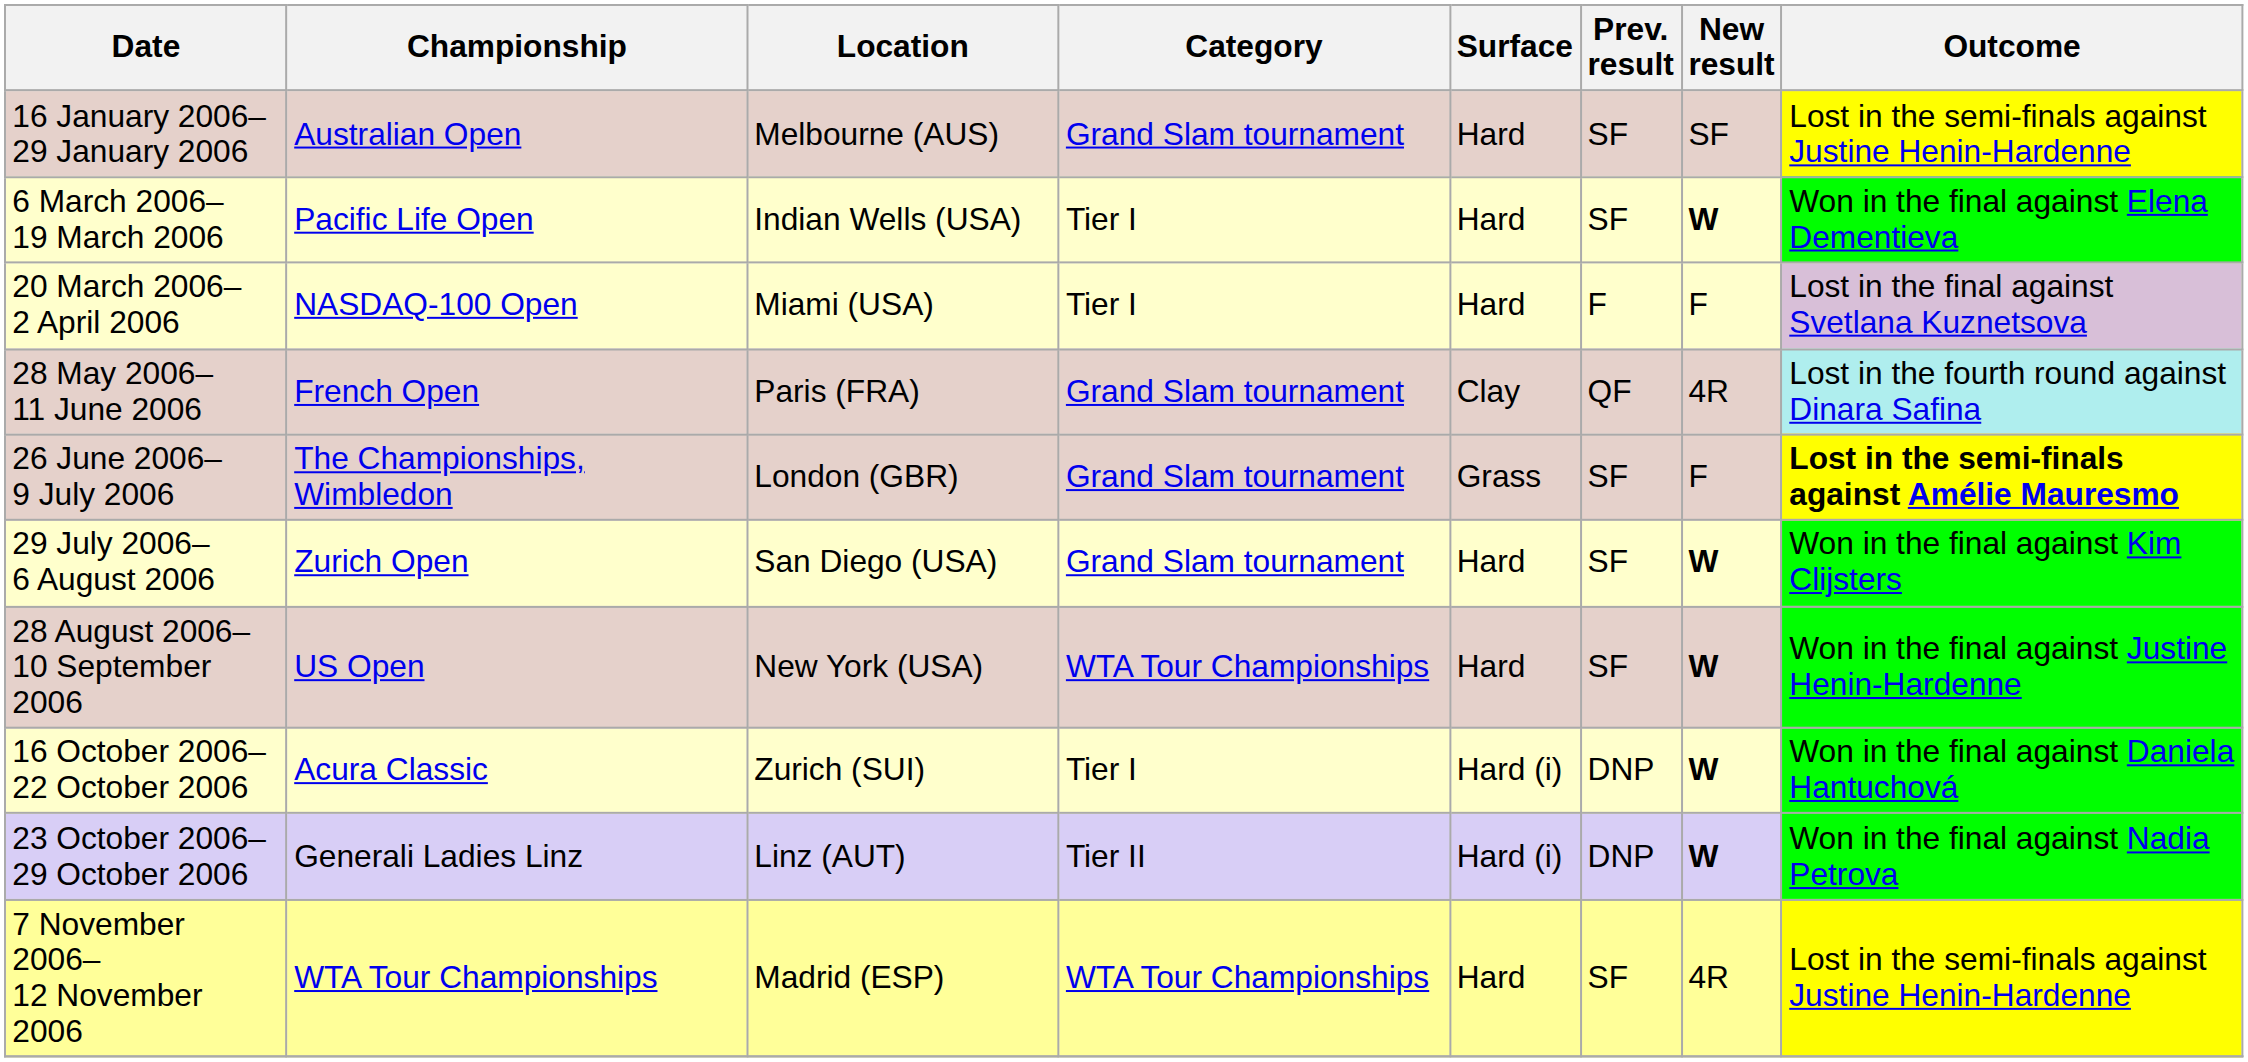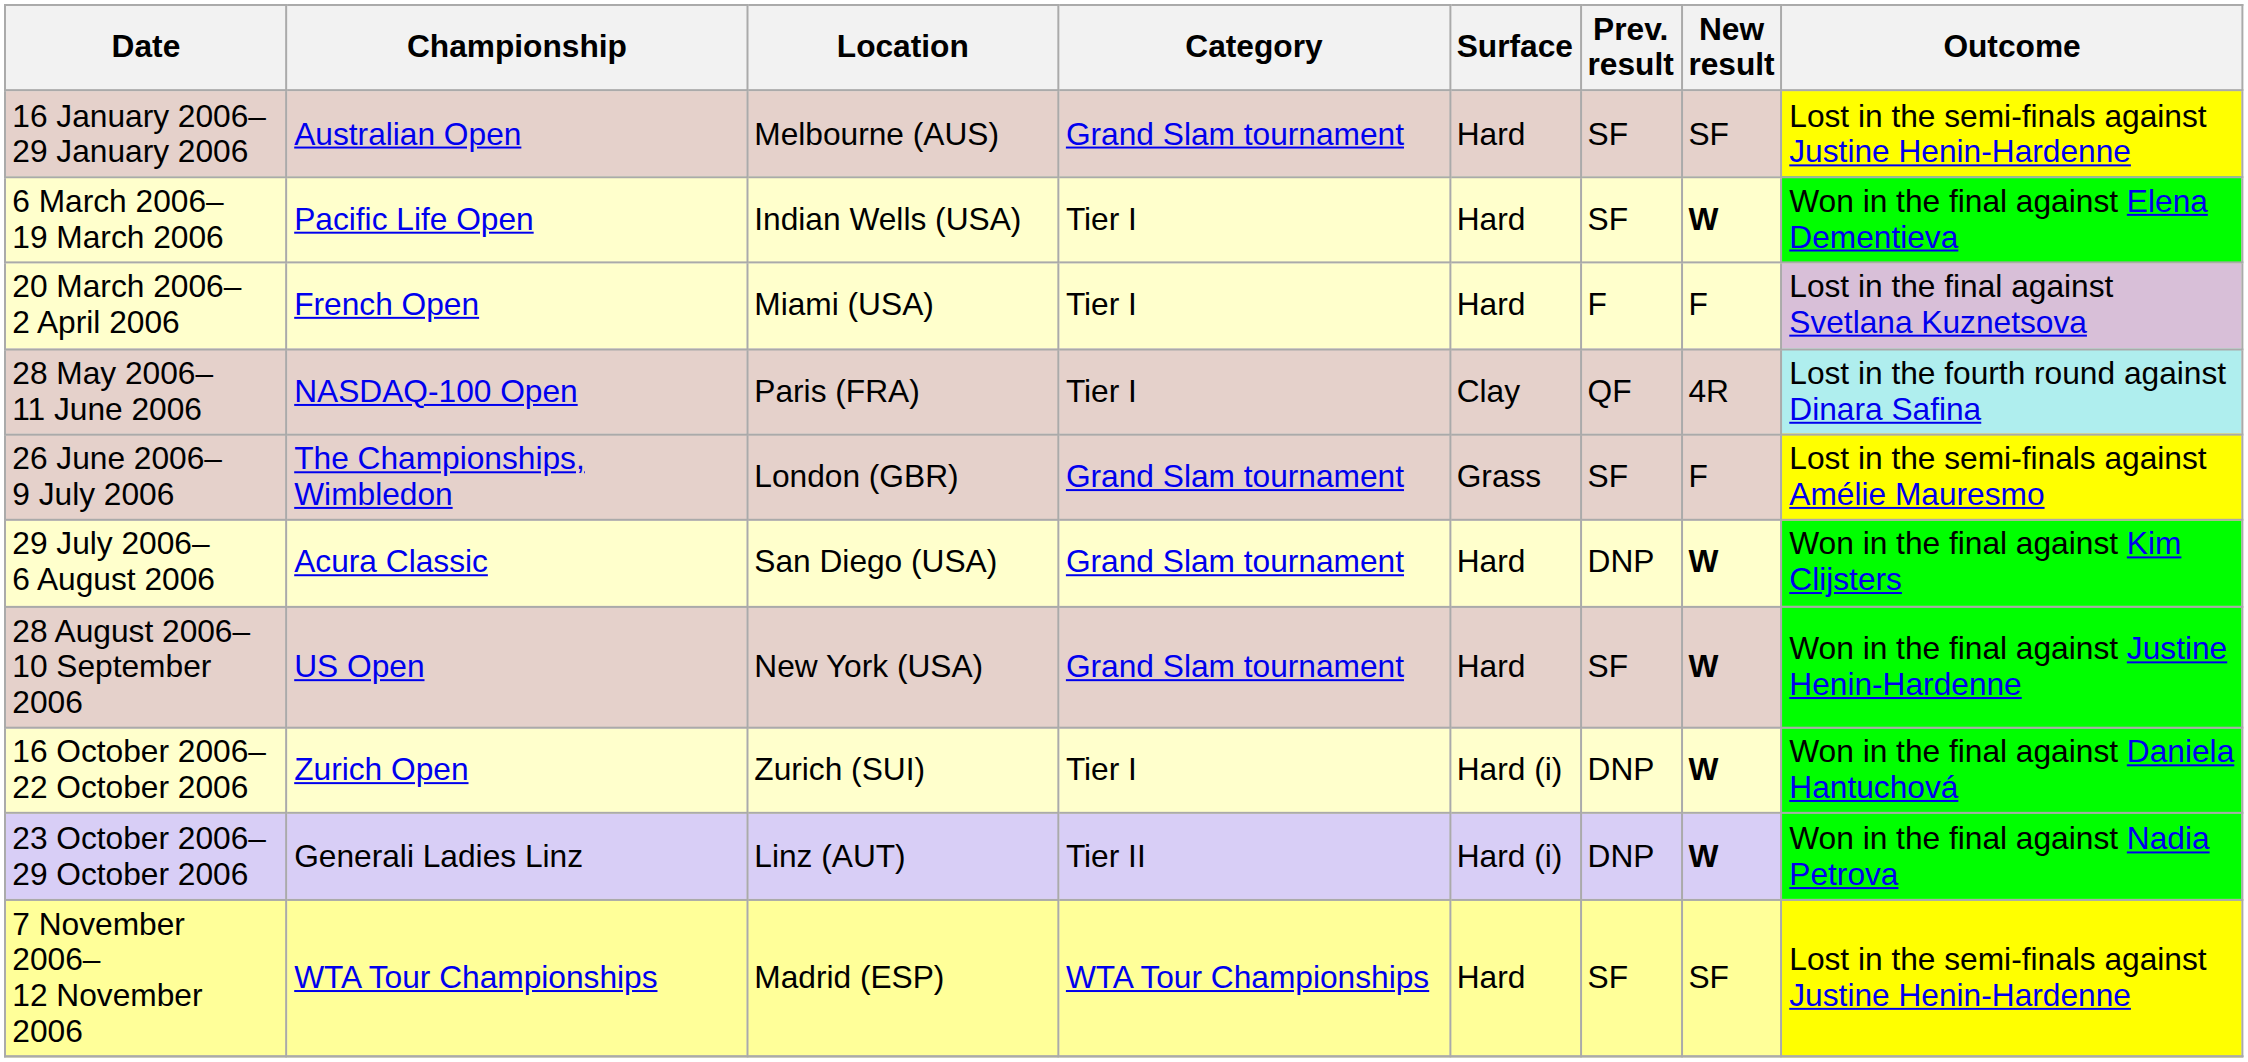20 March 2006– 2 April 2006 | Championship: NASDAQ-100 Open -> French Open
28 May 2006– 11 June 2006 | Championship: French Open -> NASDAQ-100 Open
28 May 2006– 11 June 2006 | Category: Grand Slam tournament -> Tier I
26 June 2006– 9 July 2006 | Outcome: bold -> normal
29 July 2006– 6 August 2006 | Championship: Zurich Open -> Acura Classic
29 July 2006– 6 August 2006 | Prev. result: SF -> DNP
28 August 2006– 10 September 2006 | Category: WTA Tour Championships -> Grand Slam tournament
16 October 2006– 22 October 2006 | Championship: Acura Classic -> Zurich Open
7 November 2006– 12 November 2006 | New result: 4R -> SF
